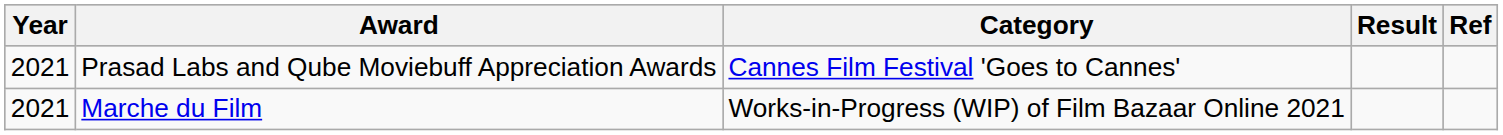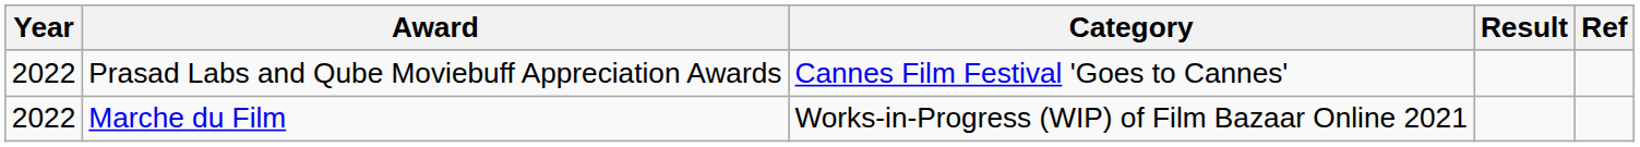Prasad Labs and Qube Moviebuff Appreciation Awards | Year: 2021 -> 2022
Marche du Film | Year: 2021 -> 2022
